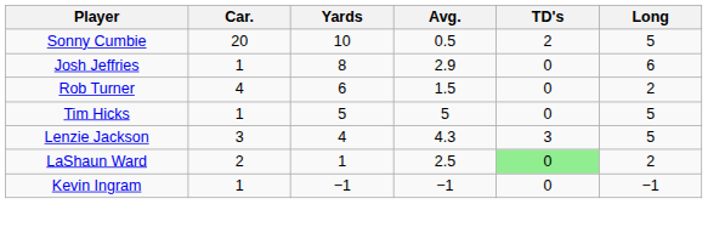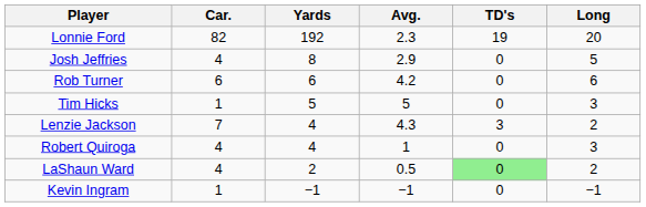+ row: Lonnie Ford | 82 | 192 | 2.3 | 19 | 20
- row: Sonny Cumbie | 20 | 10 | 0.5 | 2 | 5
Josh Jeffries | Car.: 1 -> 4
Josh Jeffries | Long: 6 -> 5
Rob Turner | Car.: 4 -> 6
Rob Turner | Avg.: 1.5 -> 4.2
Rob Turner | Long: 2 -> 6
Tim Hicks | Long: 5 -> 3
Lenzie Jackson | Car.: 3 -> 7
Lenzie Jackson | Long: 5 -> 2
+ row: Robert Quiroga | 4 | 4 | 1 | 0 | 3
LaShaun Ward | Car.: 2 -> 4
LaShaun Ward | Yards: 1 -> 2
LaShaun Ward | Avg.: 2.5 -> 0.5
